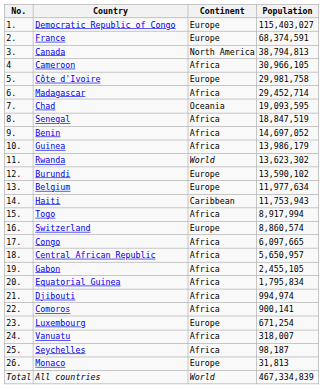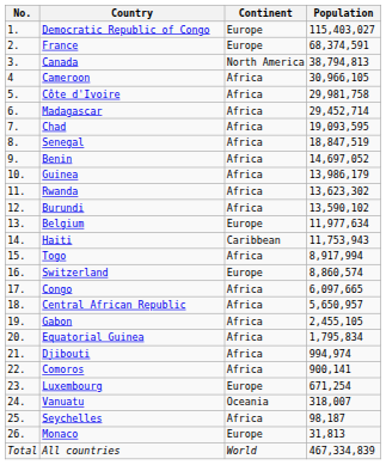Côte d'Ivoire | Continent: Europe -> Africa
Chad | Continent: Oceania -> Africa
Rwanda | Continent: World -> Africa
Burundi | Continent: Europe -> Africa
Vanuatu | Continent: Africa -> Oceania
